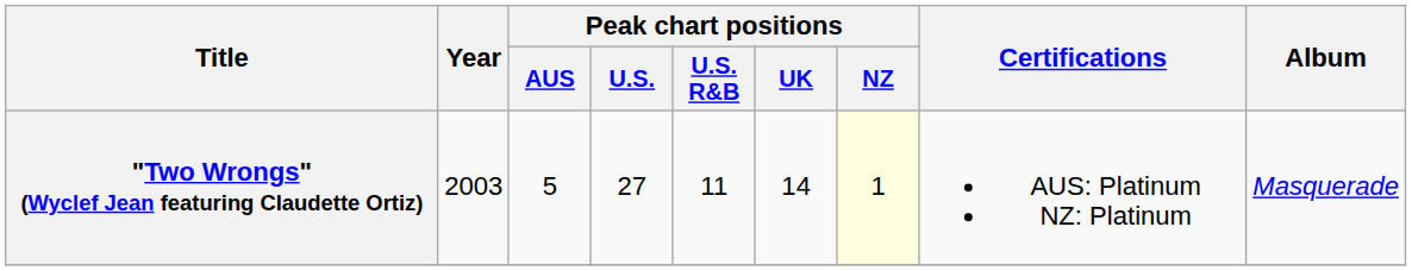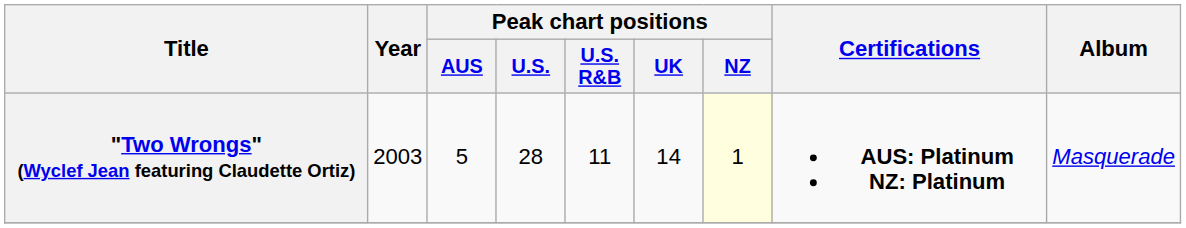"Two Wrongs" (Wyclef Jean featuring Claudette Ortiz) | Peak chart positions / U.S.: 27 -> 28
"Two Wrongs" (Wyclef Jean featuring Claudette Ortiz) | Certifications: normal -> bold
